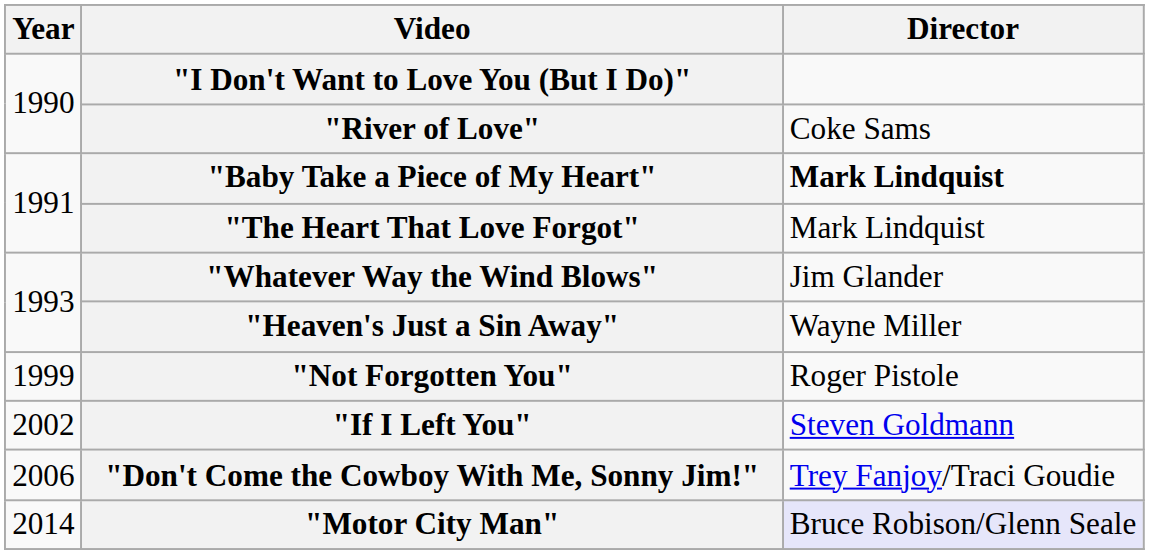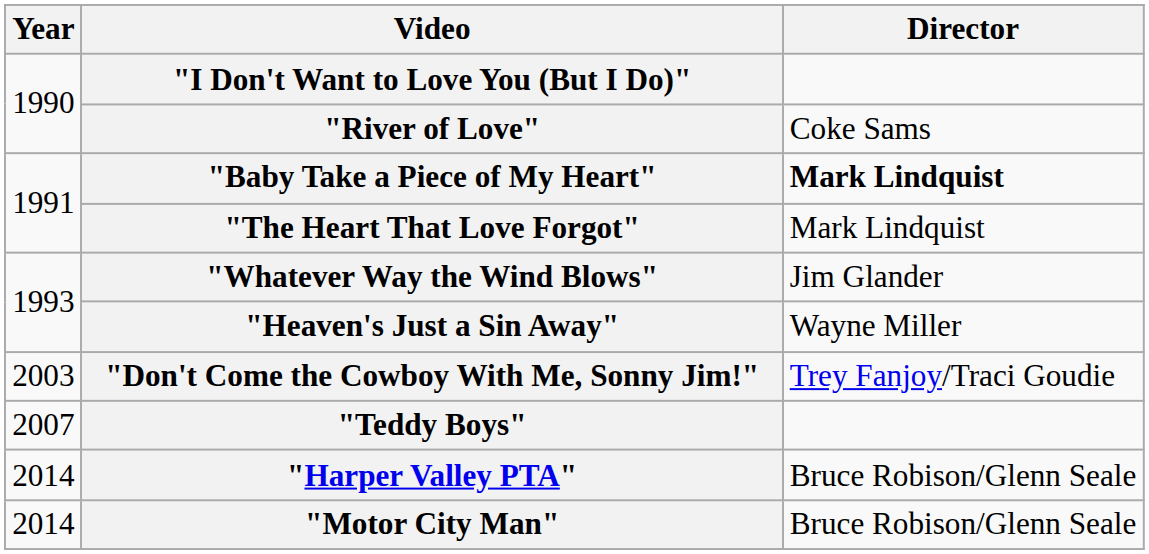- row: 1999 | "Not Forgotten You" | Roger Pistole
- row: 2002 | "If I Left You" | Steven Goldmann
"Don't Come the Cowboy With Me, Sonny Jim!" | Year: 2006 -> 2003
+ row: 2007 | "Teddy Boys"
+ row: 2014 | "Harper Valley PTA" | Bruce Robison/Glenn Seale
"Motor City Man" | Director: lavender background -> no background
